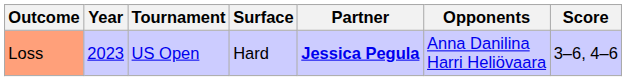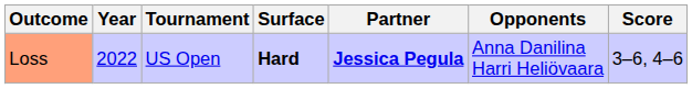Loss | Year: 2023 -> 2022
Loss | Surface: normal -> bold
